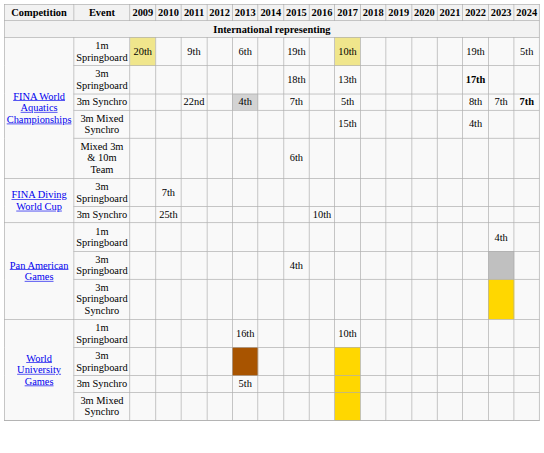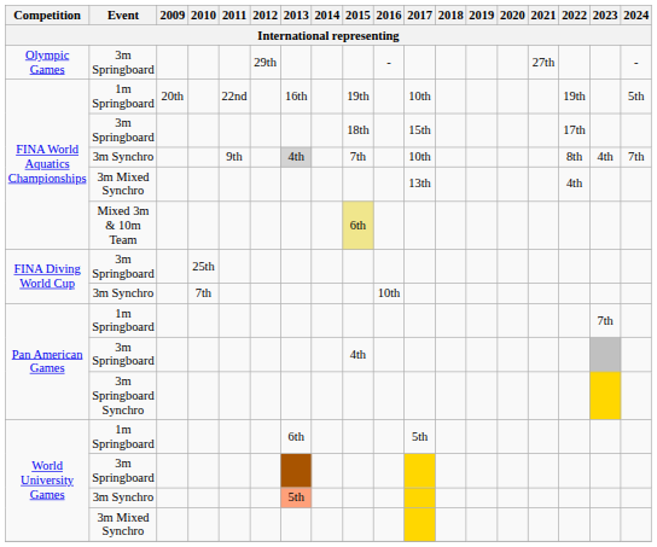+ row: Olympic Games | 3m Springboard | 29th | - | 27th | -
FINA World Aquatics Championships / 1m Springboard | 2009: khaki background -> no background
FINA World Aquatics Championships / 1m Springboard | 2011: 9th -> 22nd
FINA World Aquatics Championships / 1m Springboard | 2013: 6th -> 16th
FINA World Aquatics Championships / 1m Springboard | 2017: khaki background -> no background
FINA World Aquatics Championships / 3m Springboard | 2017: 13th -> 15th
FINA World Aquatics Championships / 3m Springboard | 2022: bold -> normal
FINA World Aquatics Championships / 3m Synchro | 2011: 22nd -> 9th
FINA World Aquatics Championships / 3m Synchro | 2017: 5th -> 10th
FINA World Aquatics Championships / 3m Synchro | 2023: 7th -> 4th
FINA World Aquatics Championships / 3m Synchro | 2024: bold -> normal
FINA World Aquatics Championships / 3m Mixed Synchro | 2017: 15th -> 13th
Mixed 3m & 10m Team | 2015: no background -> khaki background
FINA Diving World Cup / 3m Springboard | 2010: 7th -> 25th
FINA Diving World Cup / 3m Synchro | 2010: 25th -> 7th
Pan American Games / 1m Springboard | 2023: 4th -> 7th
World University Games / 1m Springboard | 2013: 16th -> 6th
World University Games / 1m Springboard | 2017: 10th -> 5th
World University Games / 3m Synchro | 2013: no background -> lightsalmon background
